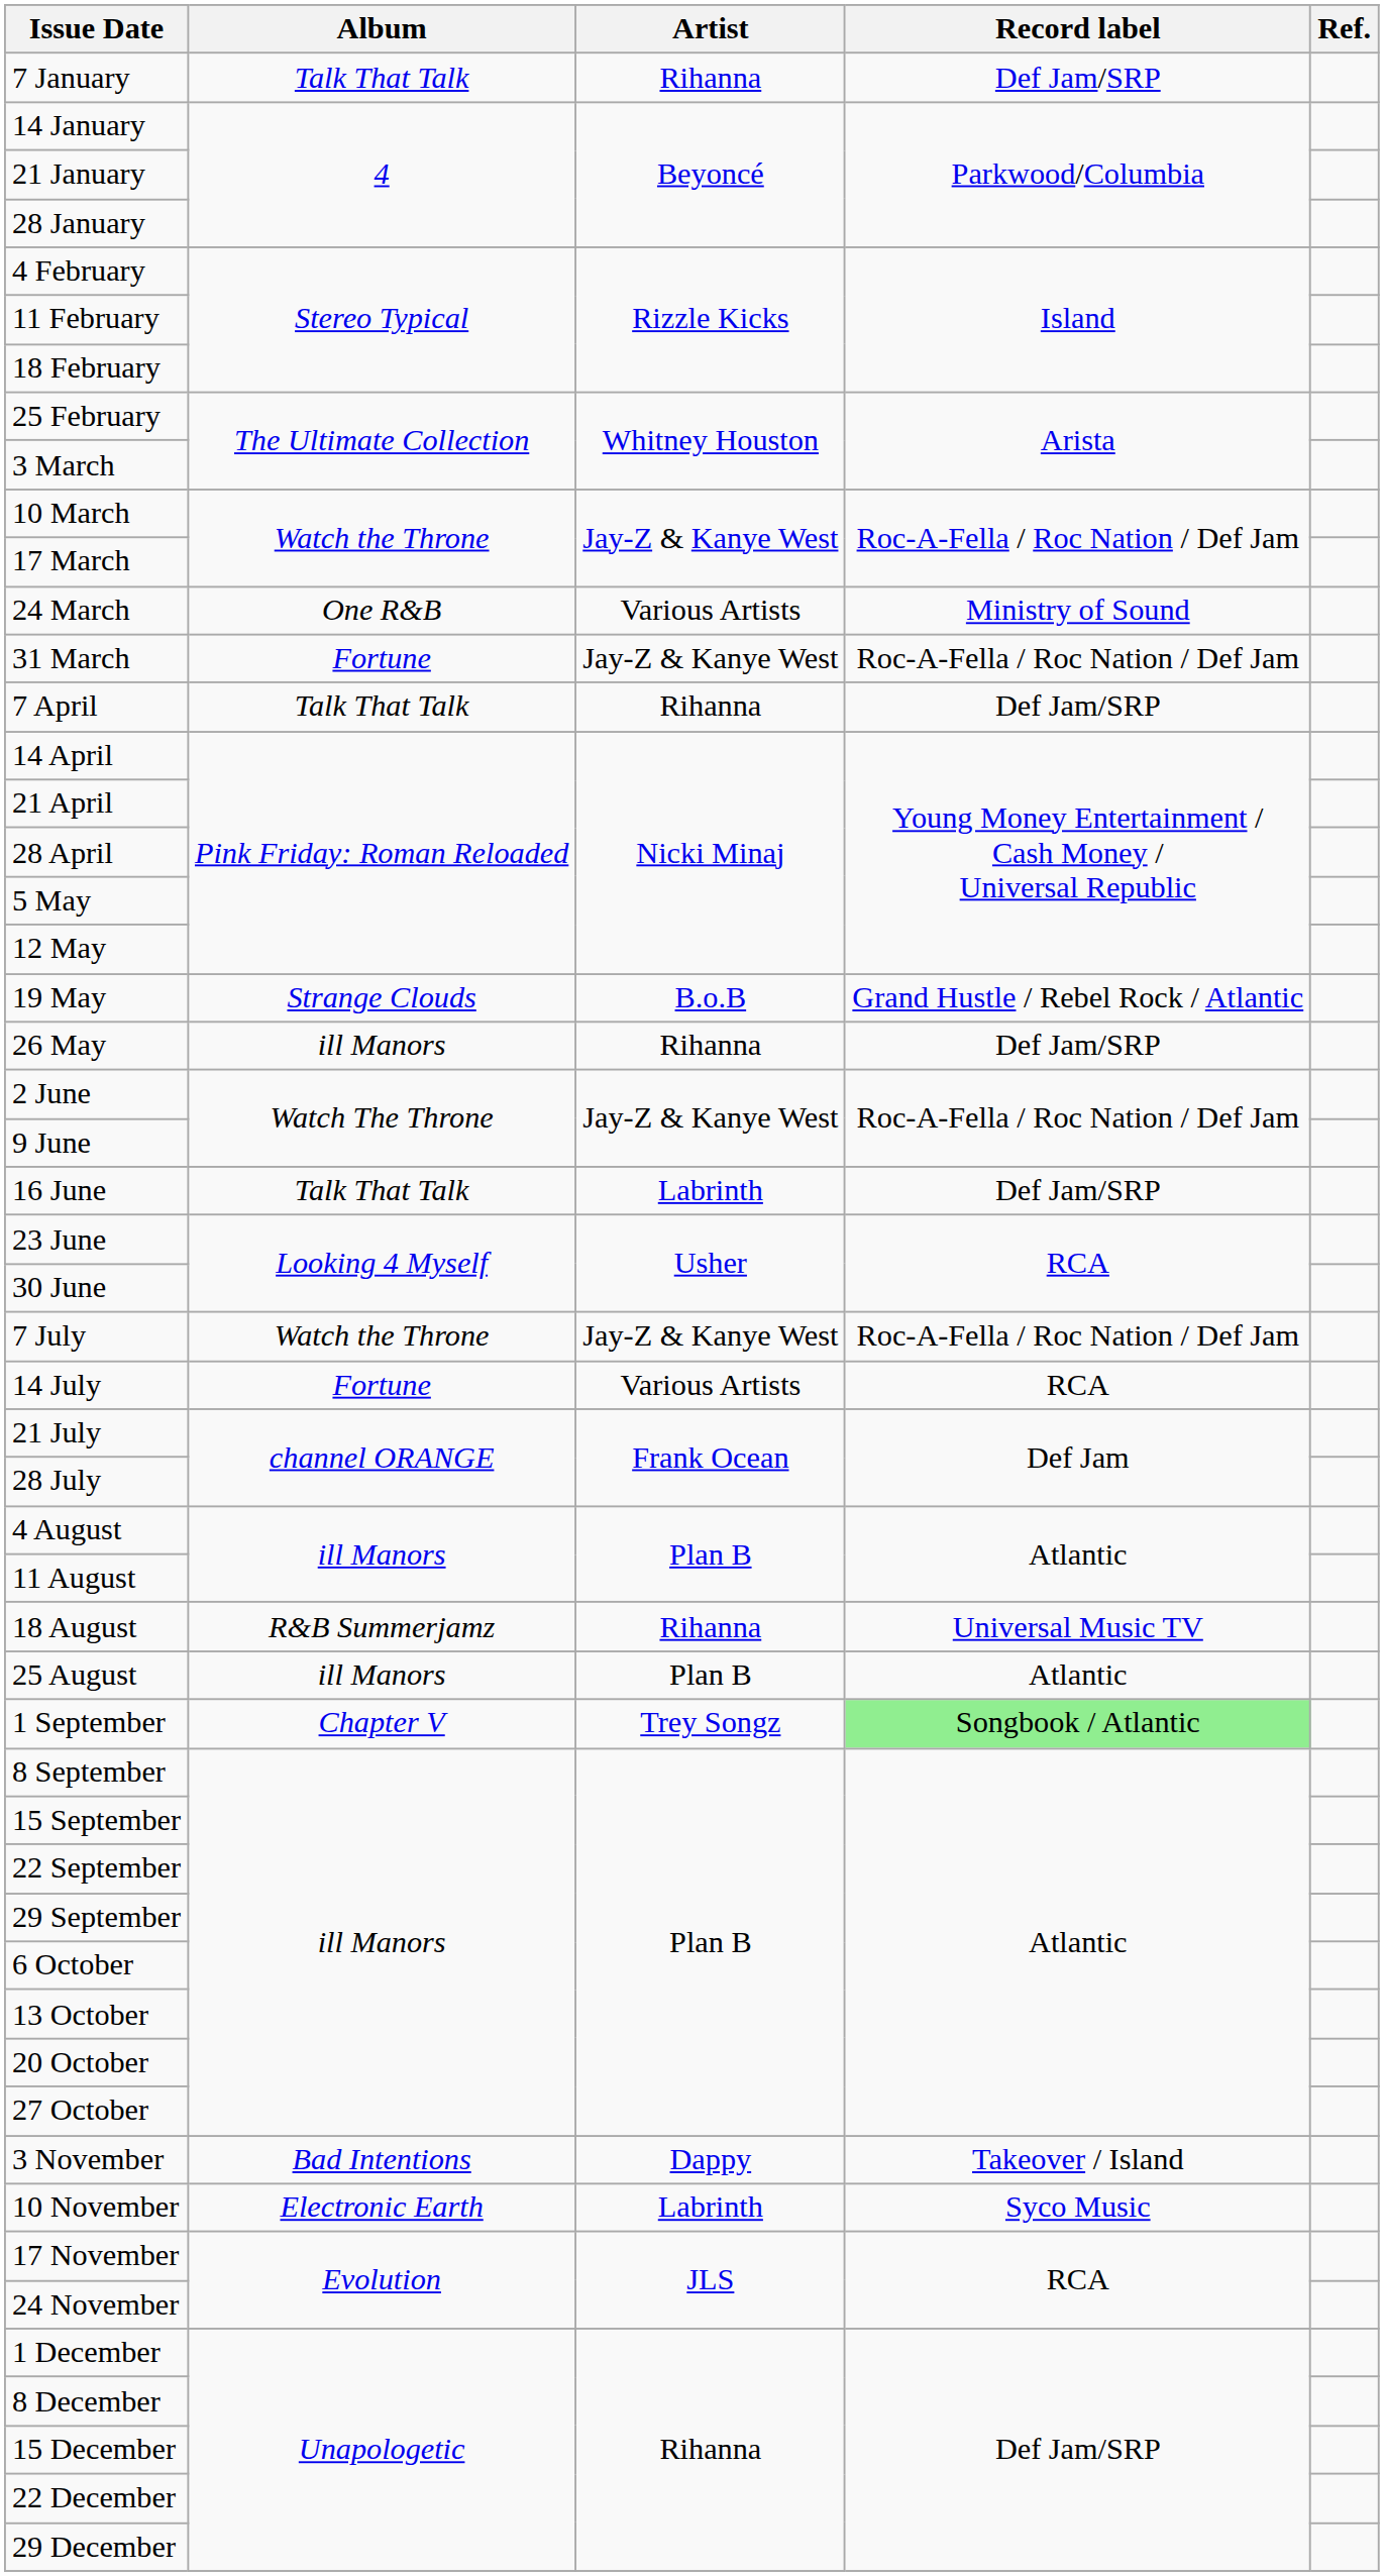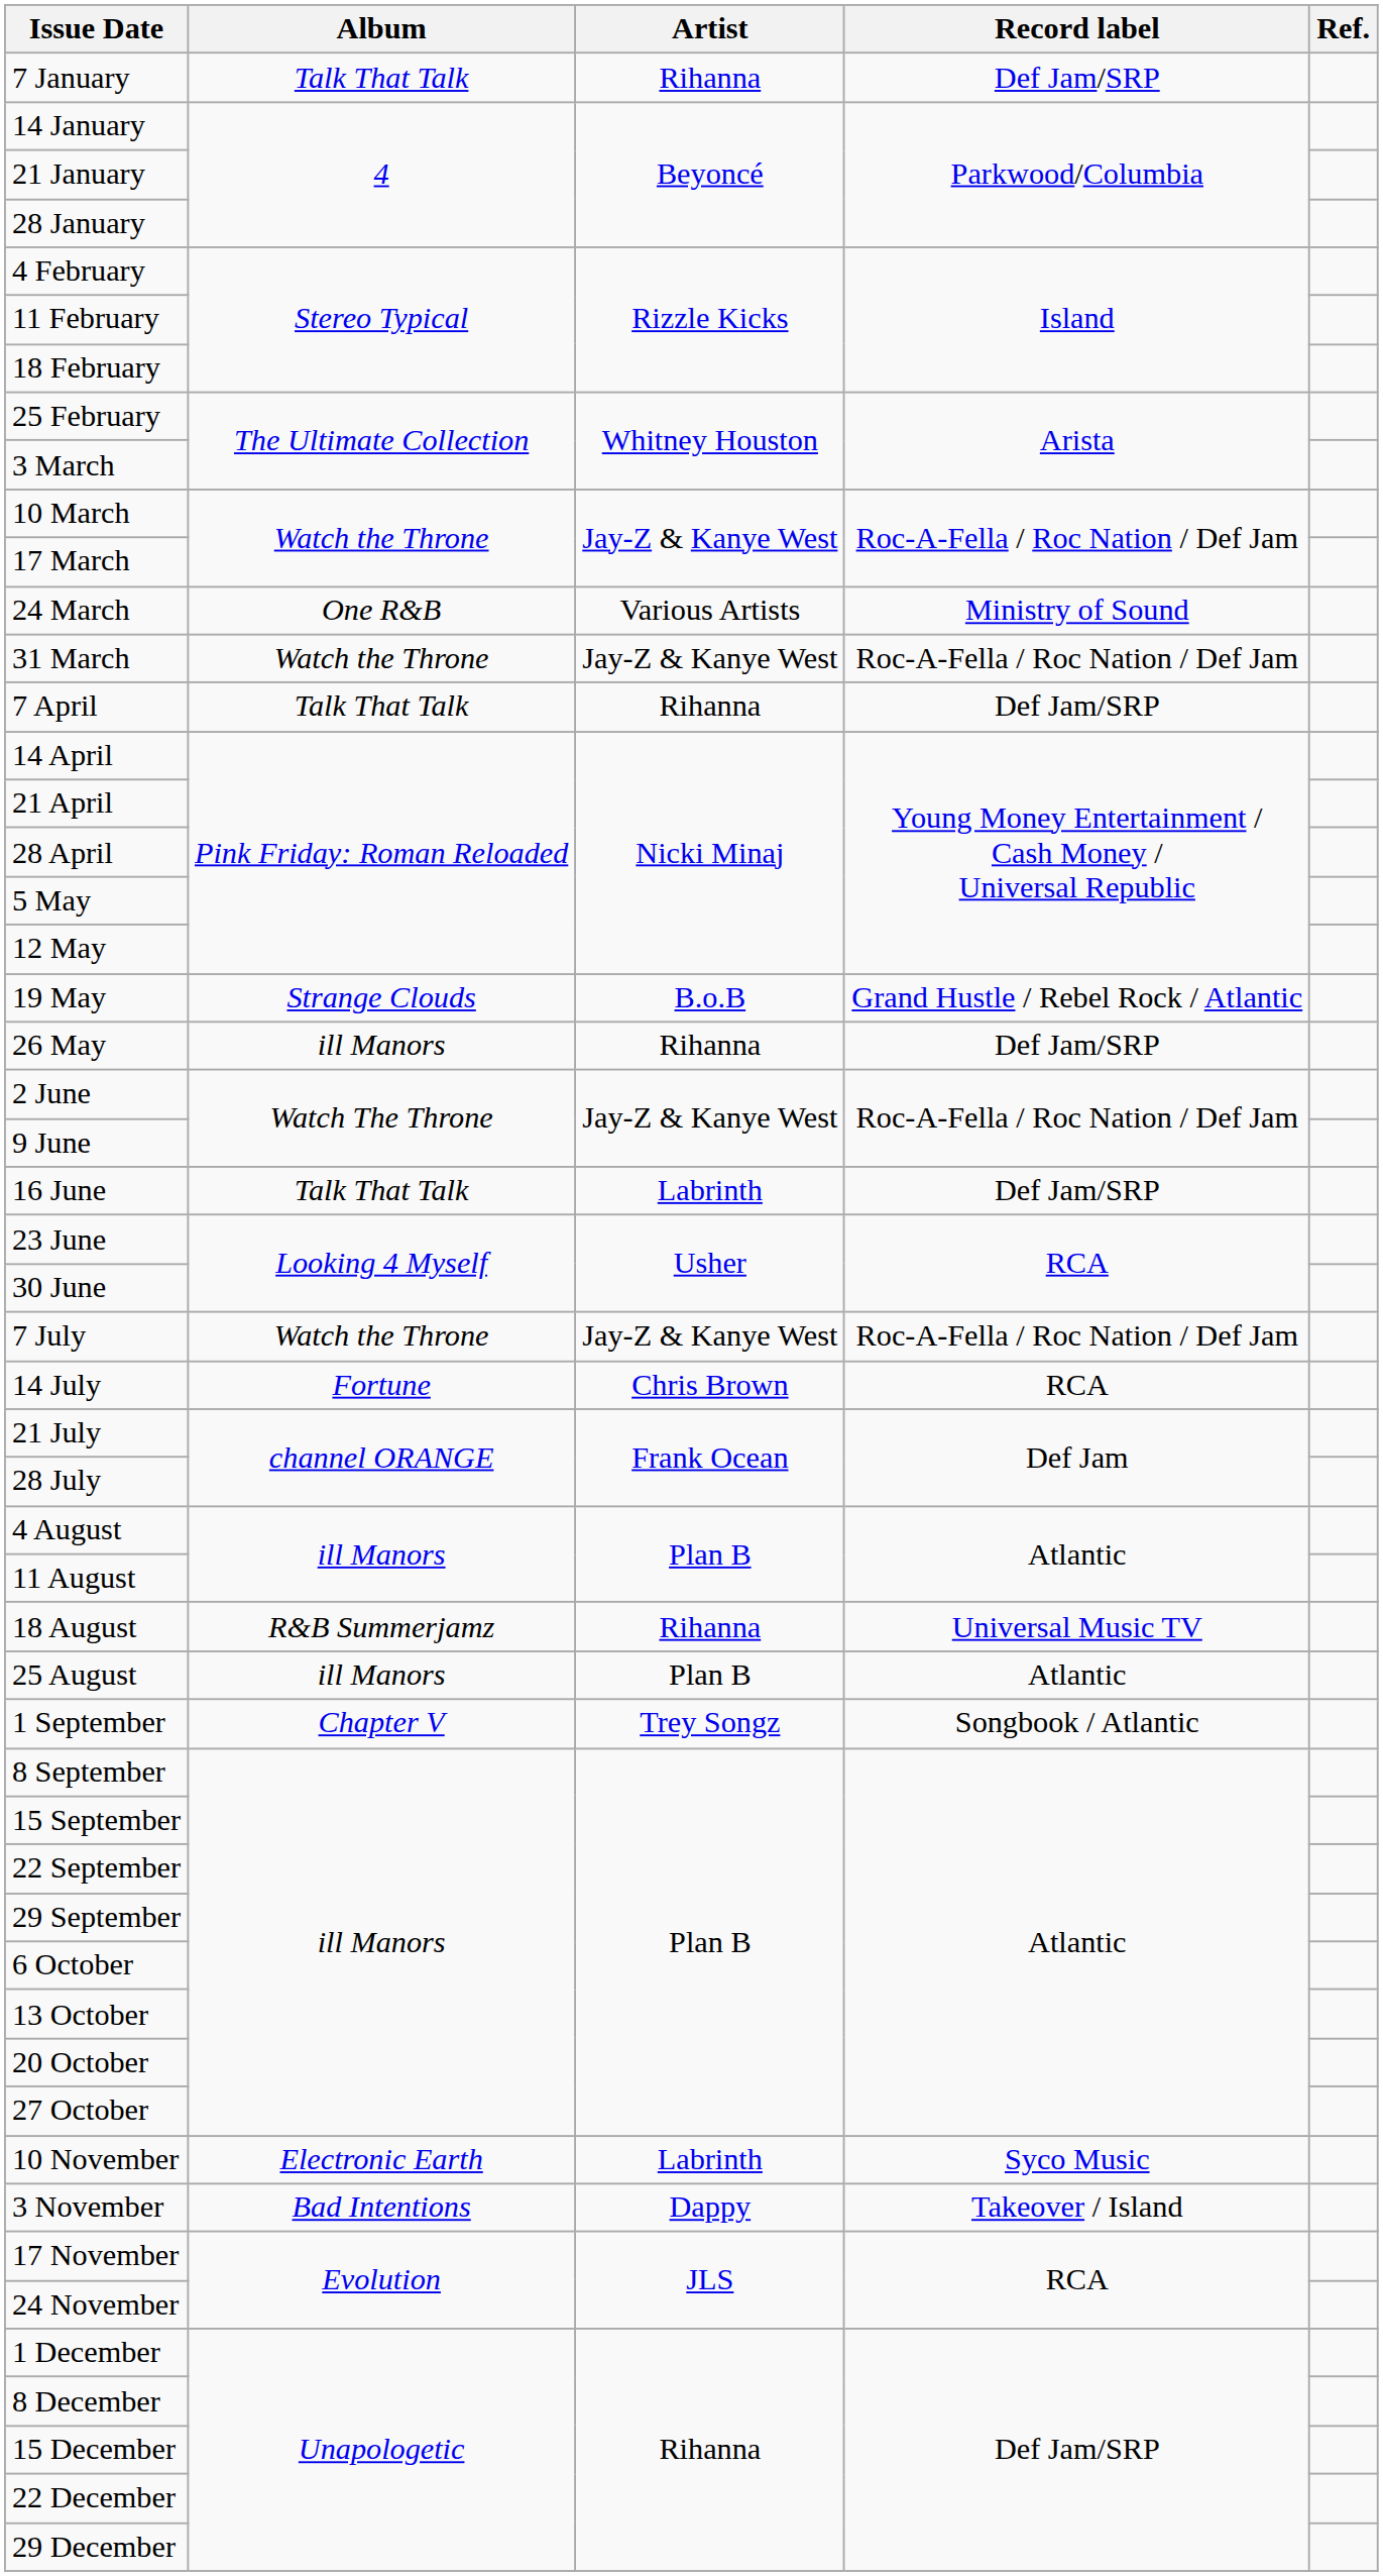31 March | Album: Fortune -> Watch the Throne
14 July | Artist: Various Artists -> Chris Brown
1 September | Record label: lightgreen background -> no background
rows swapped: 3 November <-> 10 November
